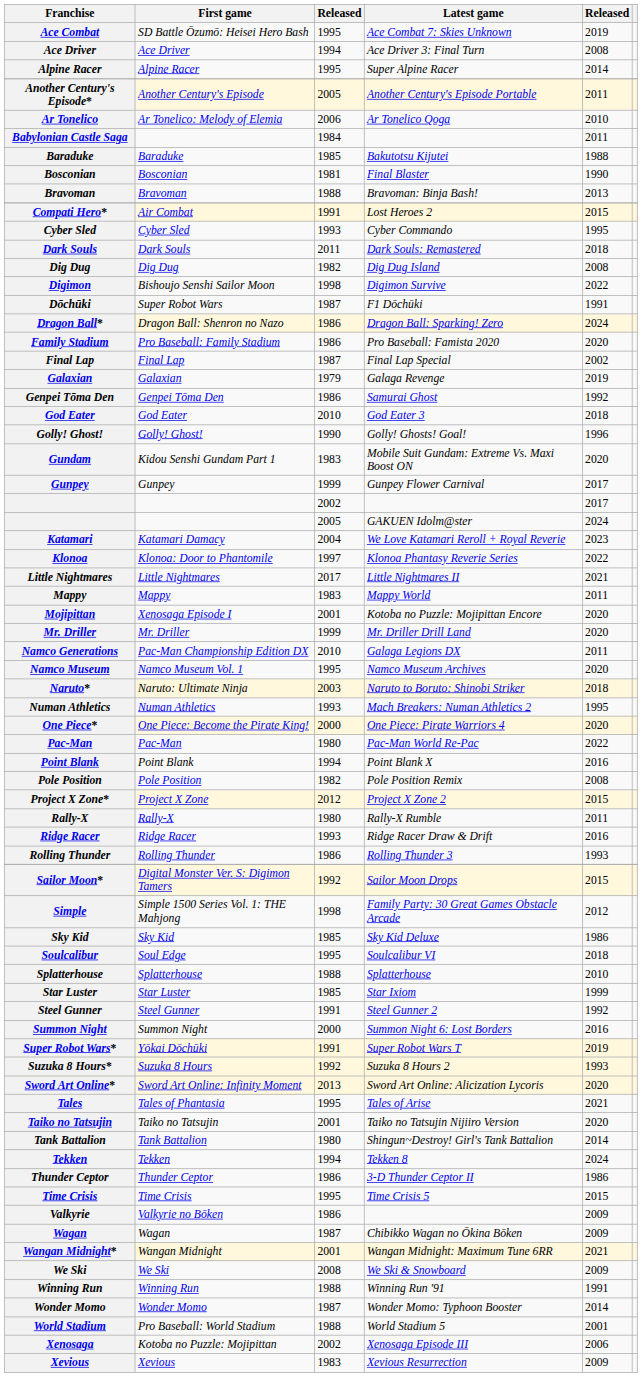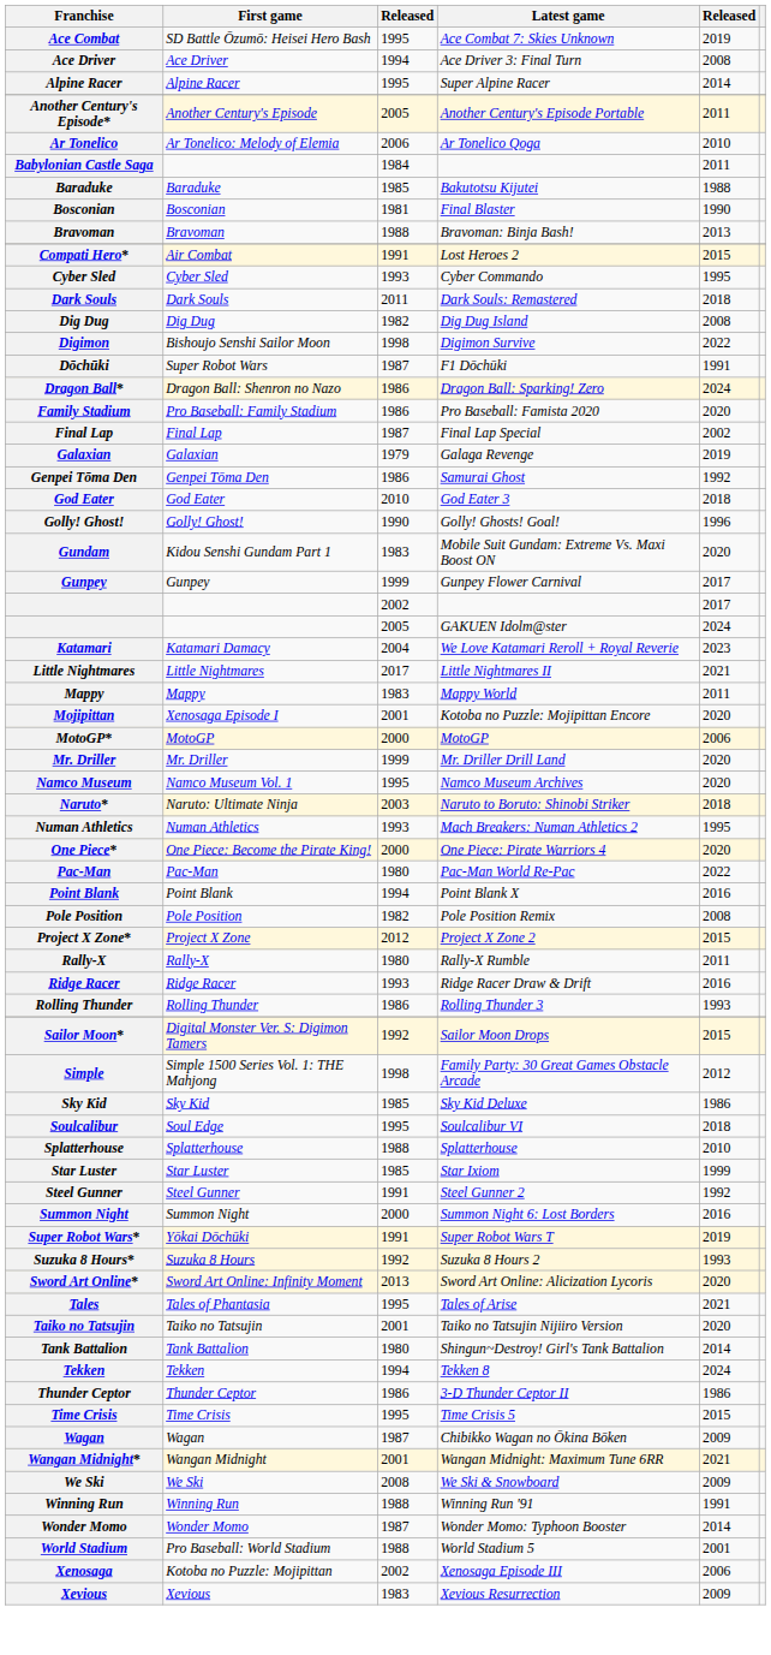- row: Klonoa | Klonoa: Door to Phantomile | 1997 | Klonoa Phantasy Reverie Series | 2022
+ row: MotoGP* | MotoGP | 2000 | MotoGP | 2006
- row: Namco Generations | Pac-Man Championship Edition DX | 2010 | Galaga Legions DX | 2011
- row: Valkyrie | Valkyrie no Bōken | 1986 | 2009
